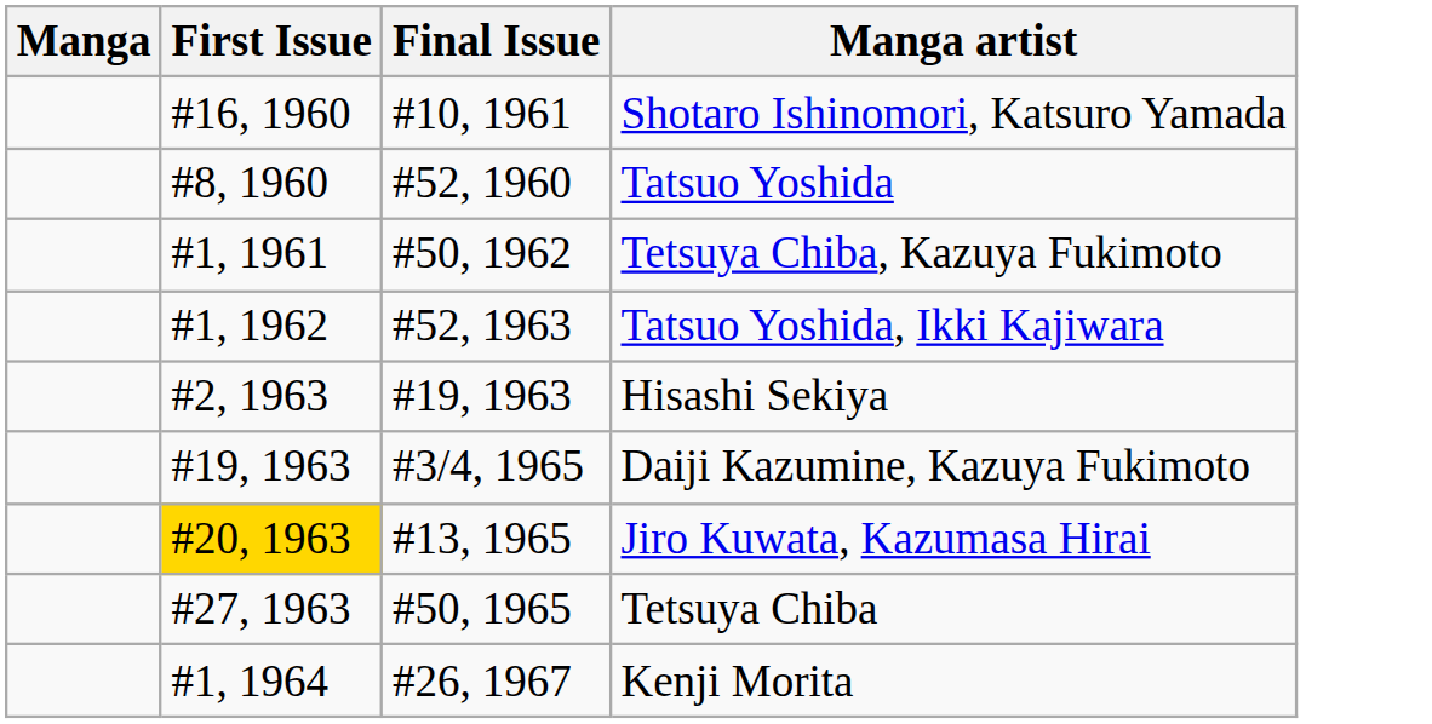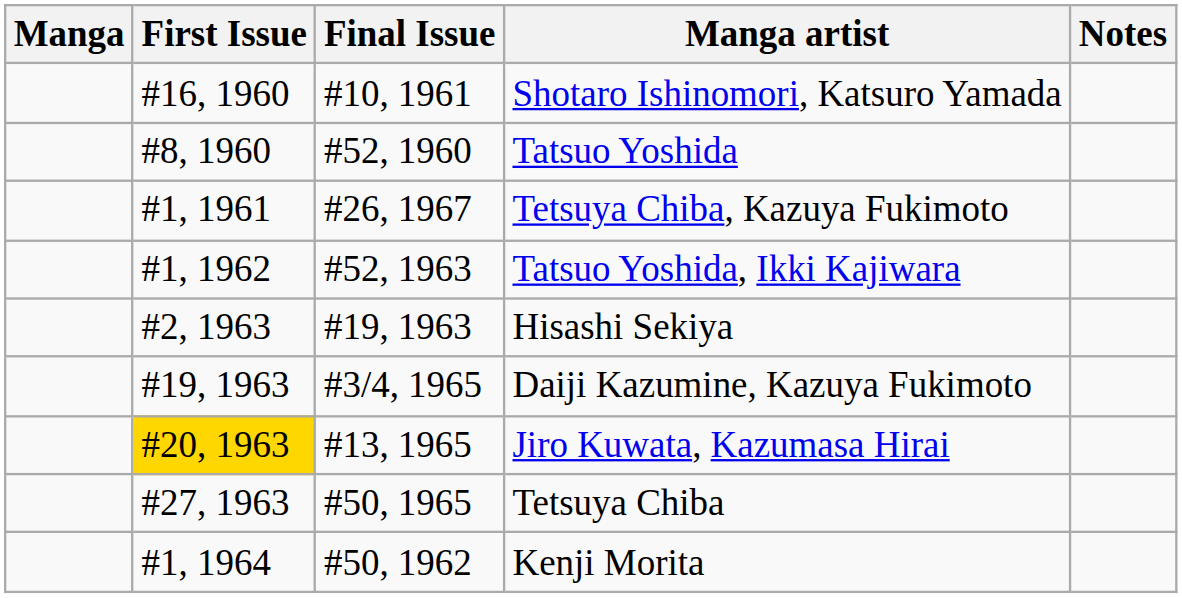+ column: Notes
Tetsuya Chiba, Kazuya Fukimoto | Final Issue: #50, 1962 -> #26, 1967
Kenji Morita | Final Issue: #26, 1967 -> #50, 1962
